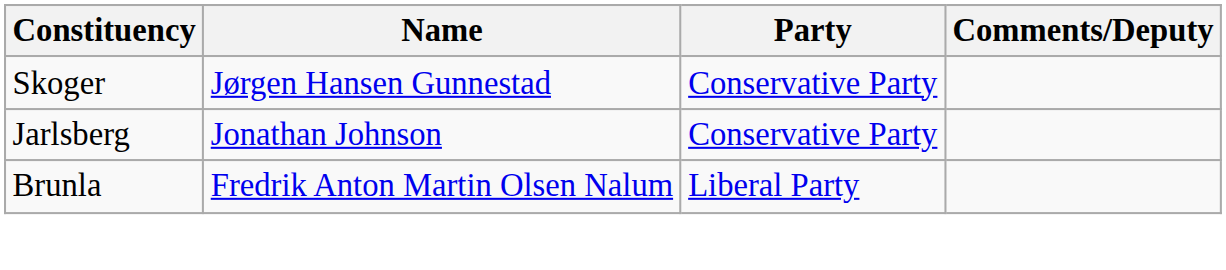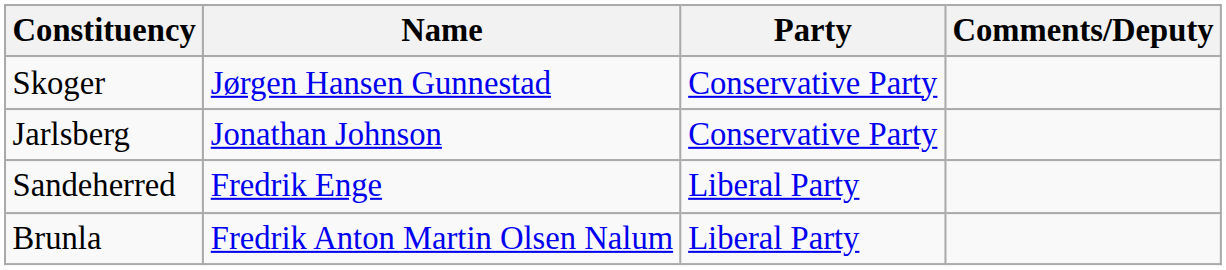+ row: Sandeherred | Fredrik Enge | Liberal Party
